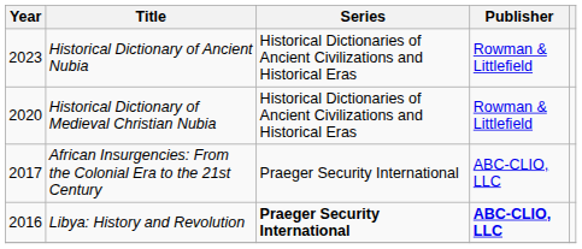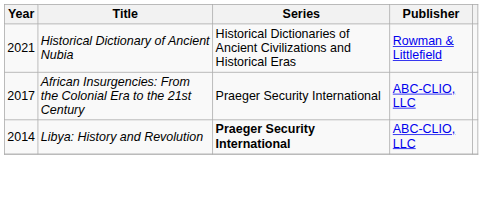Historical Dictionary of Ancient Nubia | Year: 2023 -> 2021
- row: 2020 | Historical Dictionary of Medieval Christian Nubia | Historical Dictionaries of Ancient Civilizations and Historical Eras | Rowman & Littlefield
Libya: History and Revolution | Year: 2016 -> 2014
Libya: History and Revolution | Publisher: bold -> normal
